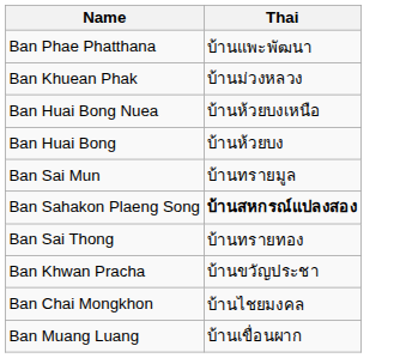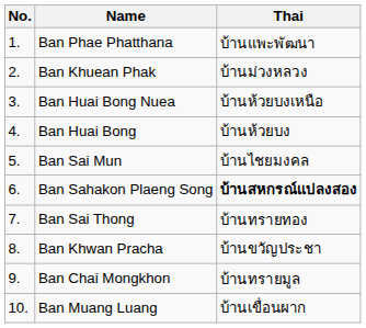+ column: No. | 1. | 2. | 3. | 4. | 5. | 6. | 7. | 8. | 9. | 10.
Ban Sai Mun | Thai: บ้านทรายมูล -> บ้านไชยมงคล
Ban Chai Mongkhon | Thai: บ้านไชยมงคล -> บ้านทรายมูล
